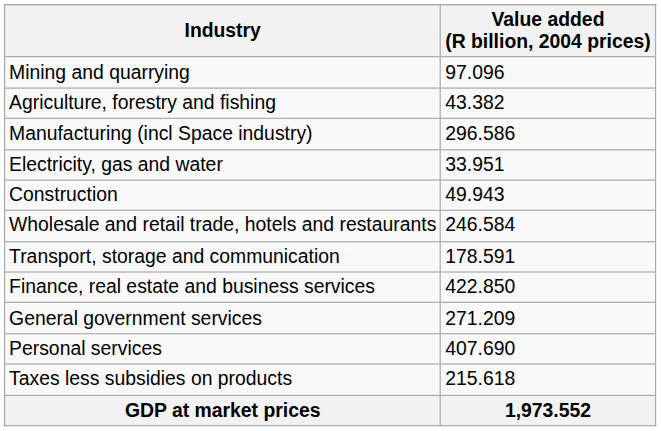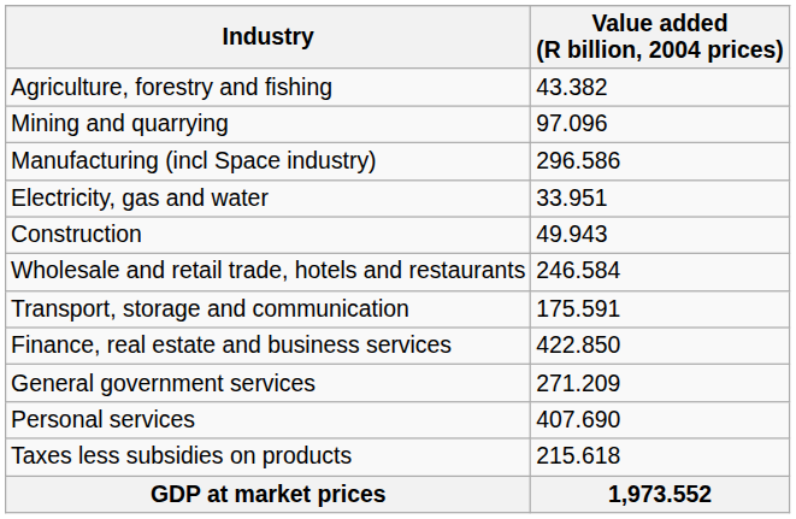rows swapped: Agriculture, forestry and fishing <-> Mining and quarrying
Transport, storage and communication | Value added (R billion, 2004 prices): 178.591 -> 175.591
